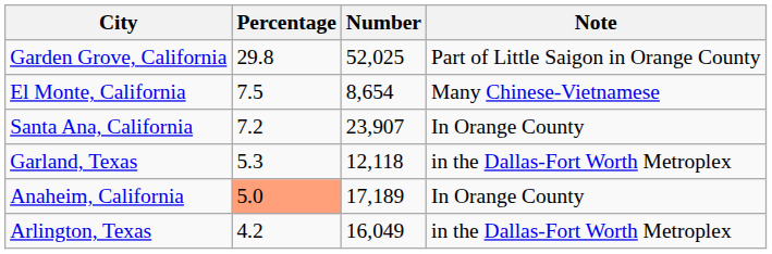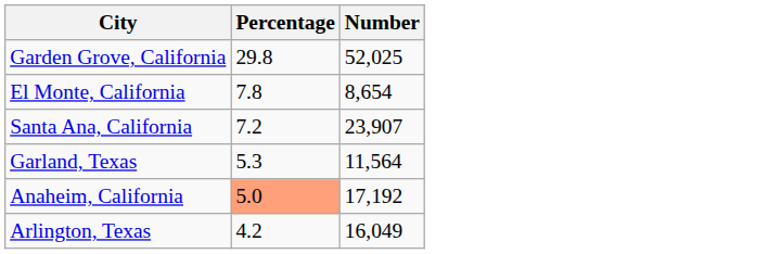- column: Note | Part of Little Saigon in Orange County | Many Chinese-Vietnamese | In Orange County | in the Dallas-Fort Worth Metroplex | In Orange County | in the Dallas-Fort Worth Metroplex
El Monte, California | Percentage: 7.5 -> 7.8
Garland, Texas | Number: 12,118 -> 11,564
Anaheim, California | Number: 17,189 -> 17,192
